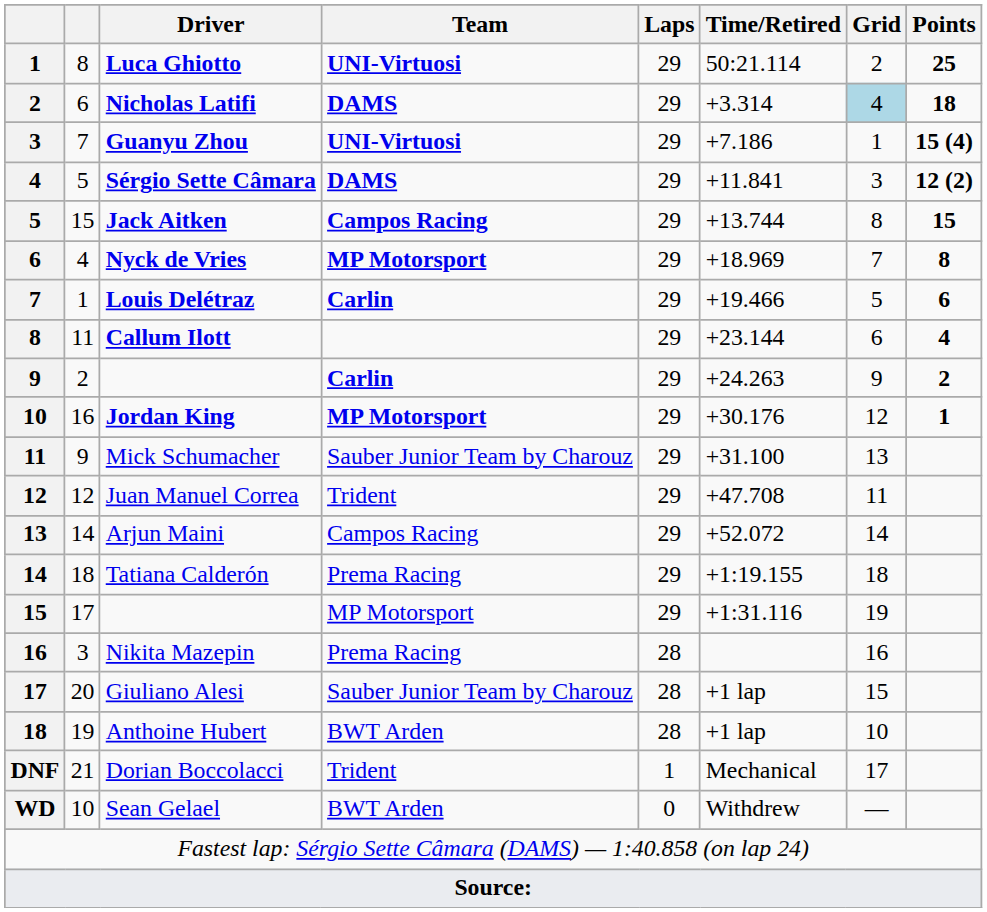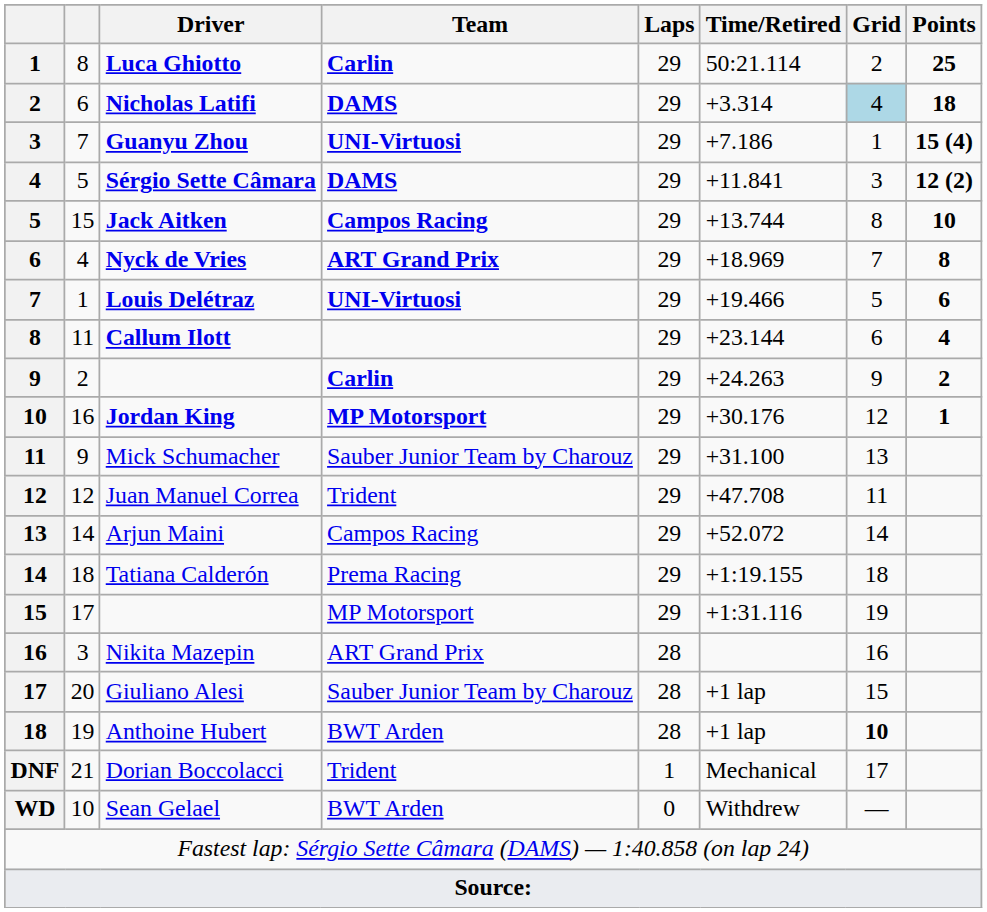Luca Ghiotto | Team: UNI-Virtuosi -> Carlin
Jack Aitken | Points: 15 -> 10
Nyck de Vries | Team: MP Motorsport -> ART Grand Prix
Louis Delétraz | Team: Carlin -> UNI-Virtuosi
Nikita Mazepin | Team: Prema Racing -> ART Grand Prix
Anthoine Hubert | Grid: normal -> bold
